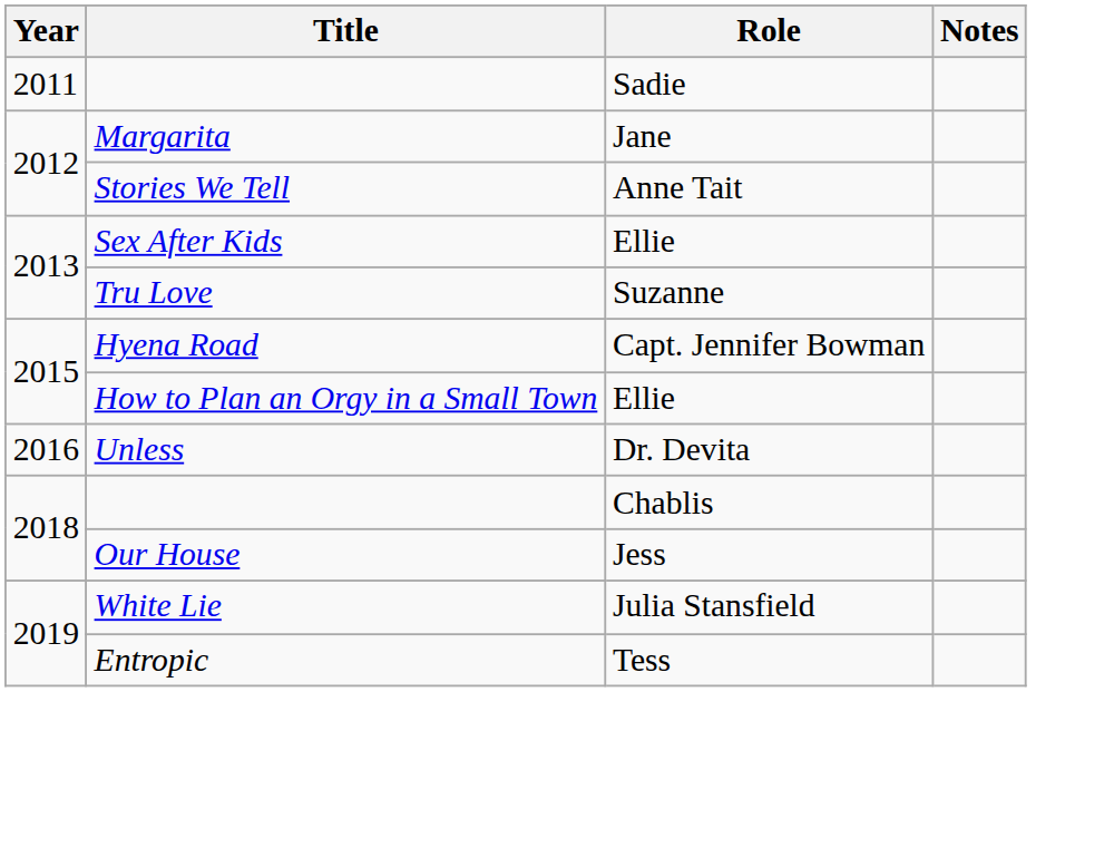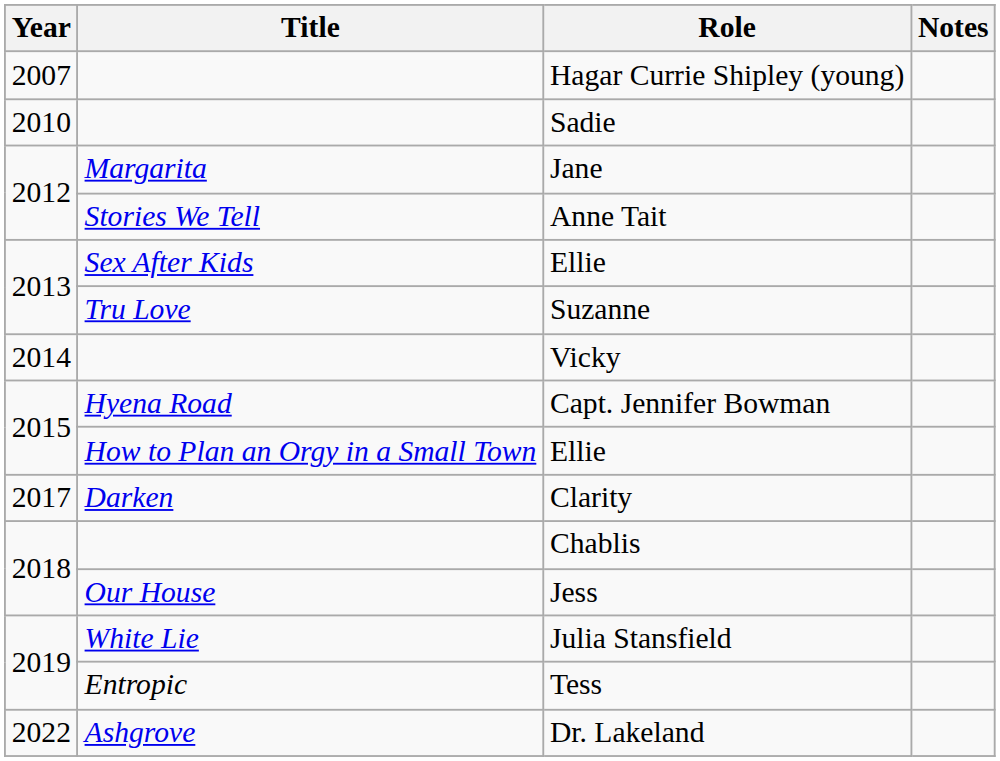+ row: 2007 | Hagar Currie Shipley (young)
Sadie | Year: 2011 -> 2010
+ row: 2014 | Vicky
- row: 2016 | Unless | Dr. Devita
+ row: 2017 | Darken | Clarity
+ row: 2022 | Ashgrove | Dr. Lakeland
